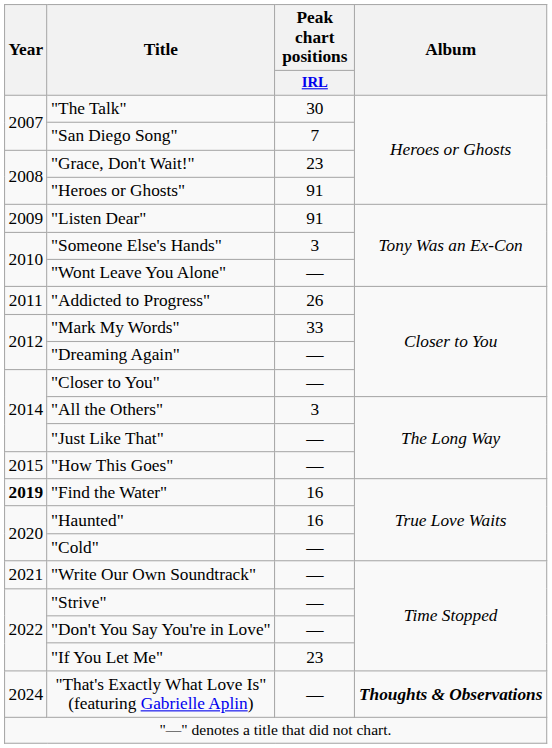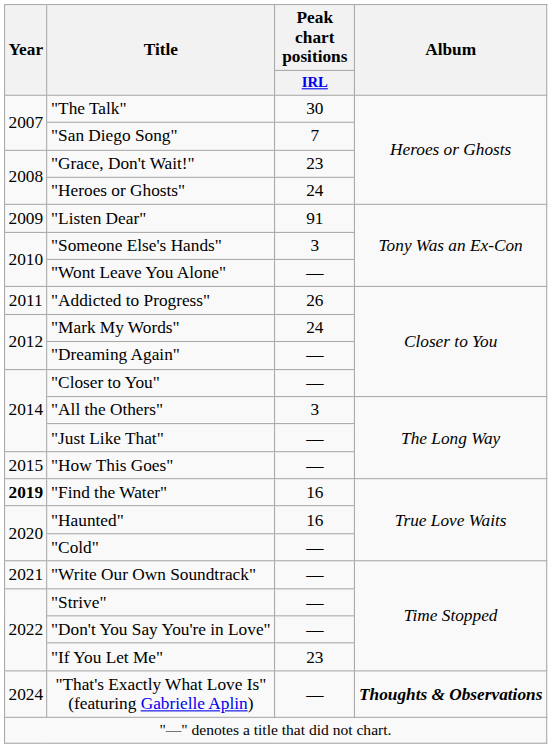"Heroes or Ghosts" | Peak chart positions / IRL: 91 -> 24
"Mark My Words" | Peak chart positions / IRL: 33 -> 24
